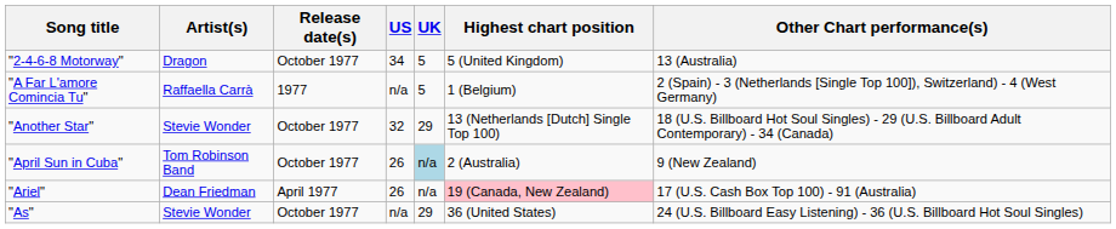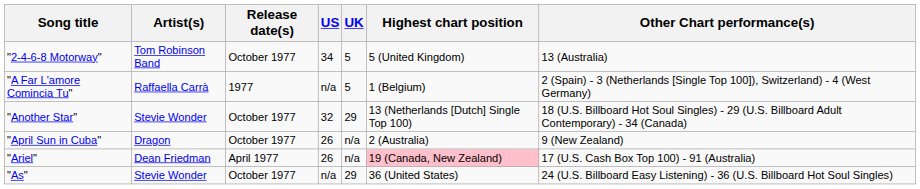"2-4-6-8 Motorway" | Artist(s): Dragon -> Tom Robinson Band
"April Sun in Cuba" | Artist(s): Tom Robinson Band -> Dragon
"April Sun in Cuba" | UK: lightblue background -> no background
